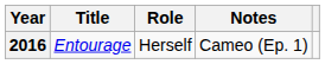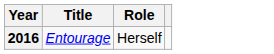- column: Notes | Cameo (Ep. 1)
